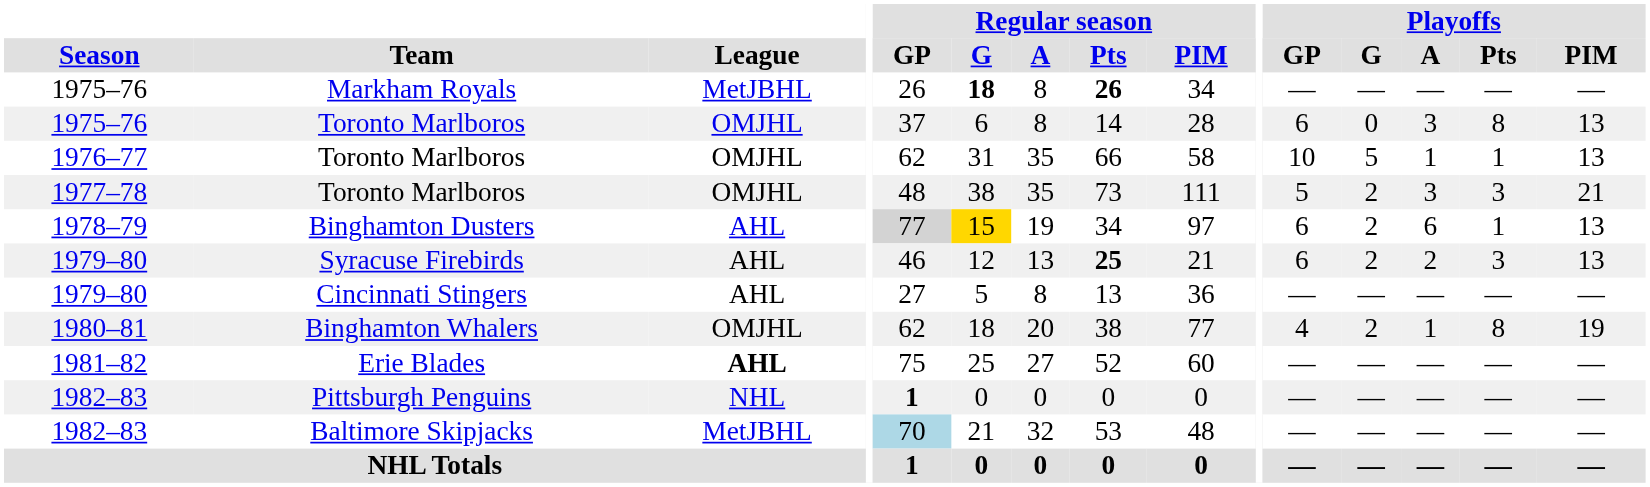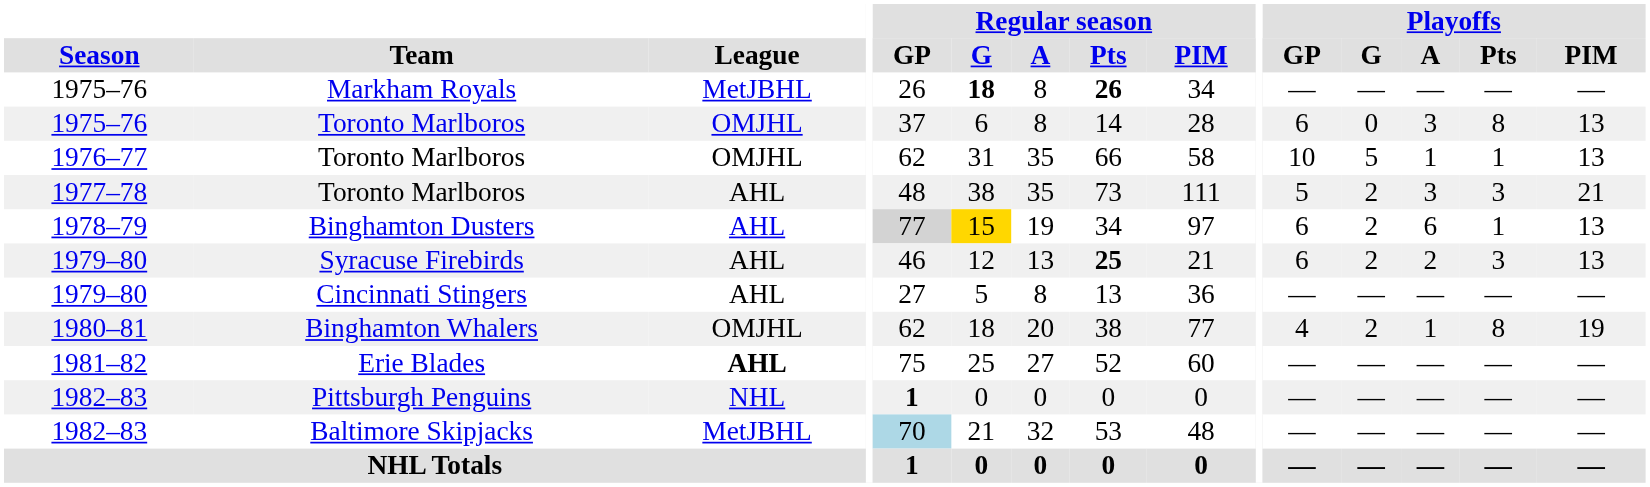1977–78 / Toronto Marlboros | League: OMJHL -> AHL
